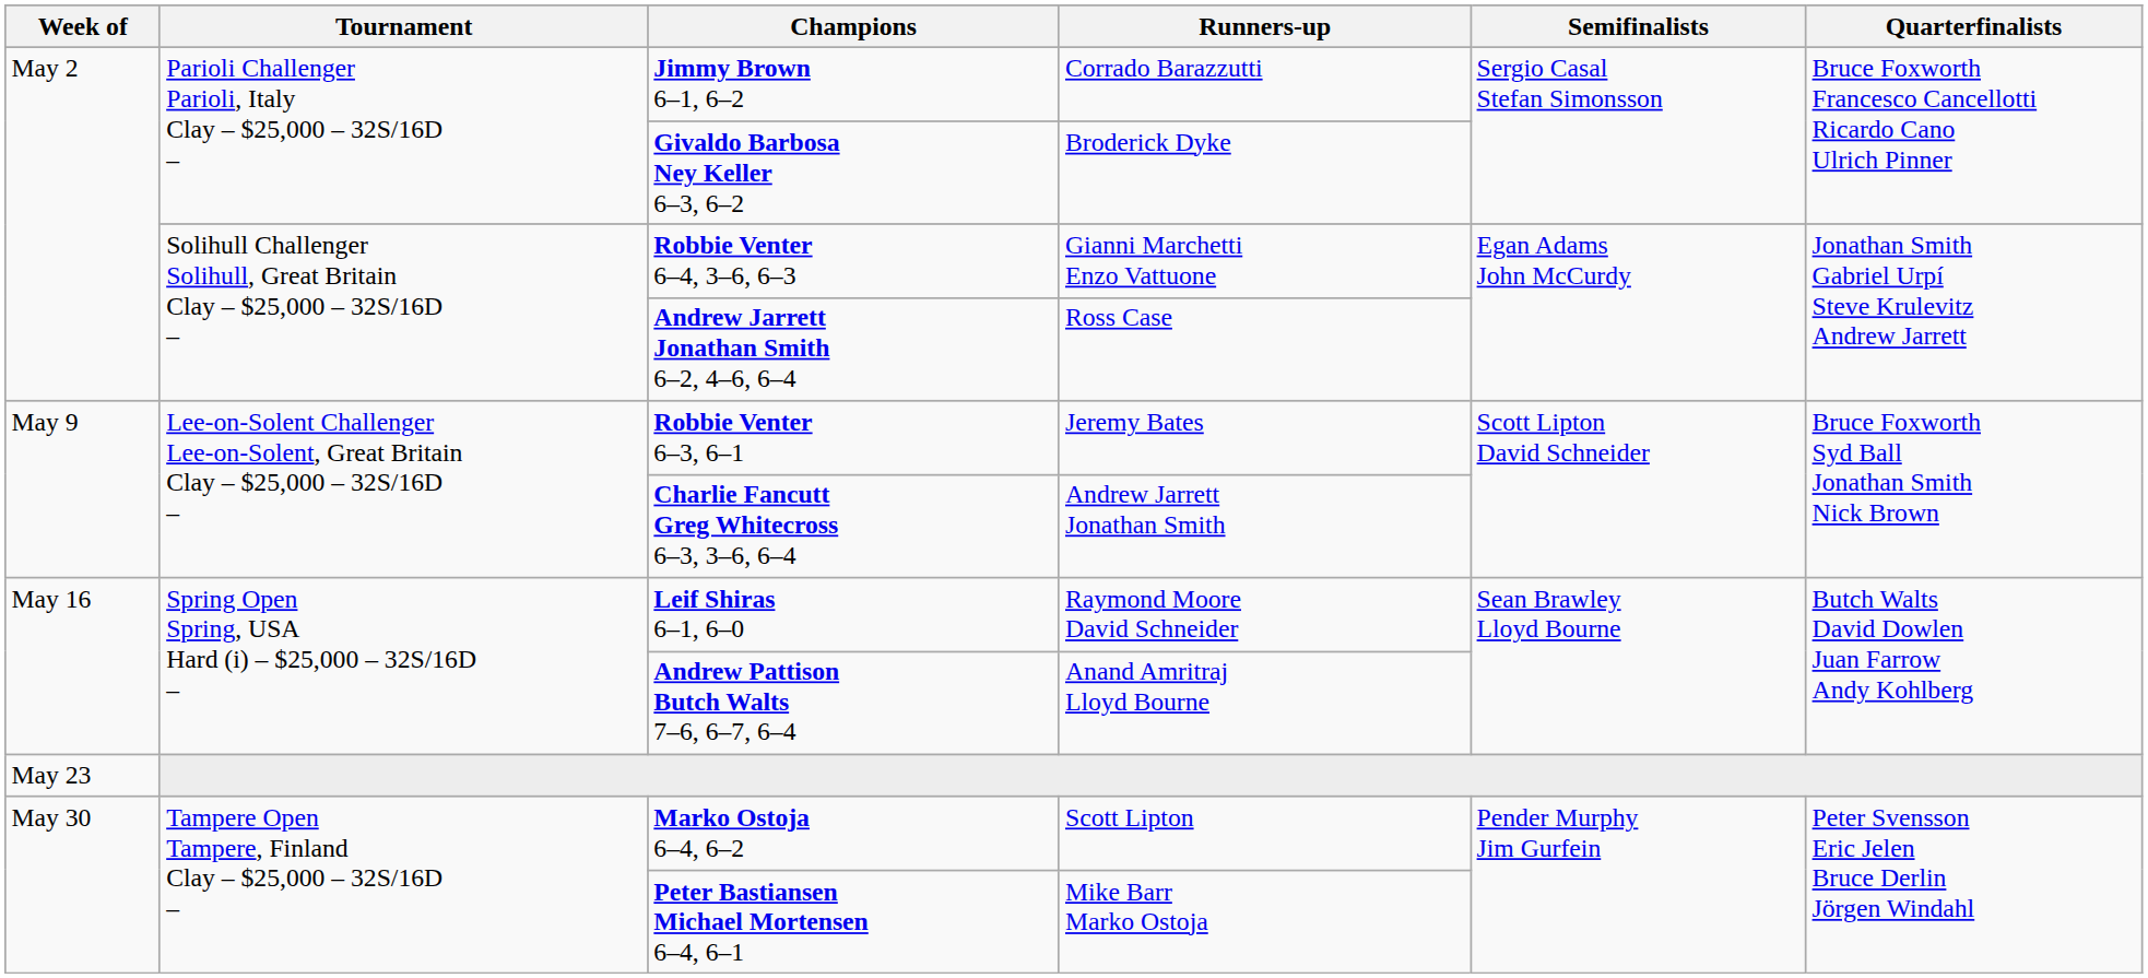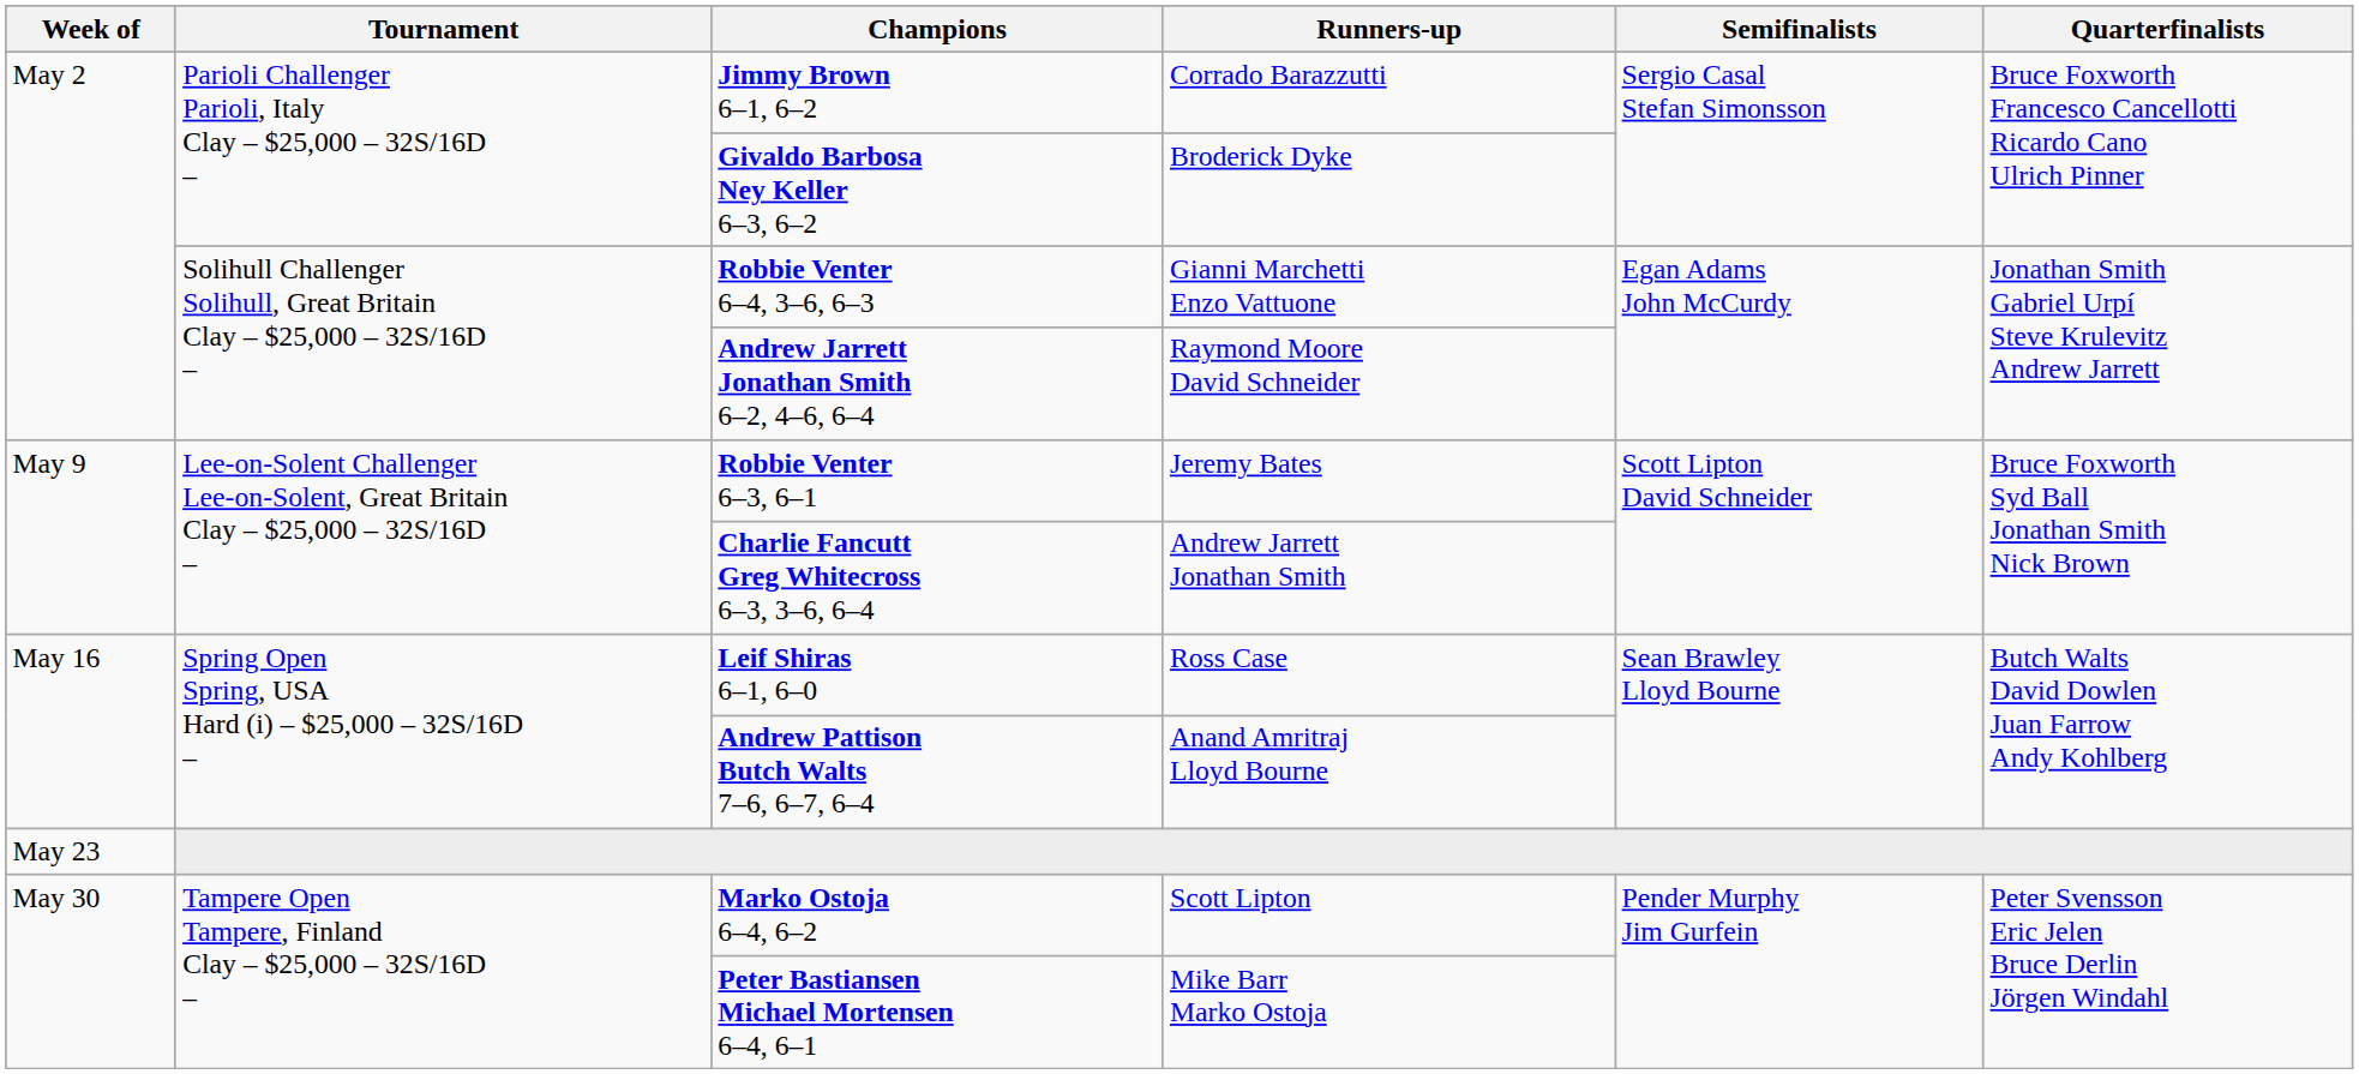Andrew Jarrett Jonathan Smith 6–2, 4–6, 6–4 | Runners-up: Ross Case -> Raymond Moore David Schneider
Leif Shiras 6–1, 6–0 | Runners-up: Raymond Moore David Schneider -> Ross Case
